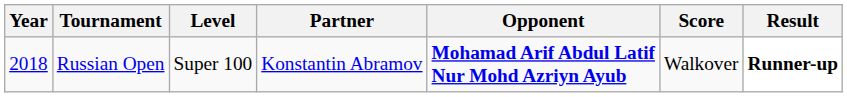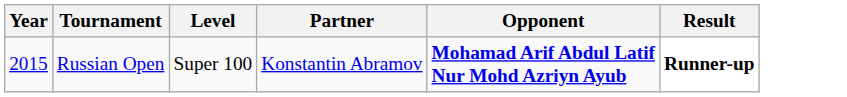- column: Score | Walkover
Russian Open | Year: 2018 -> 2015
